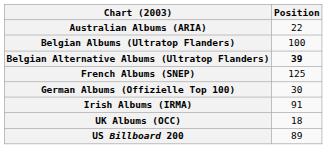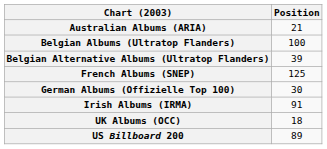Australian Albums (ARIA) | Position: 22 -> 21
Belgian Alternative Albums (Ultratop Flanders) | Position: bold -> normal
